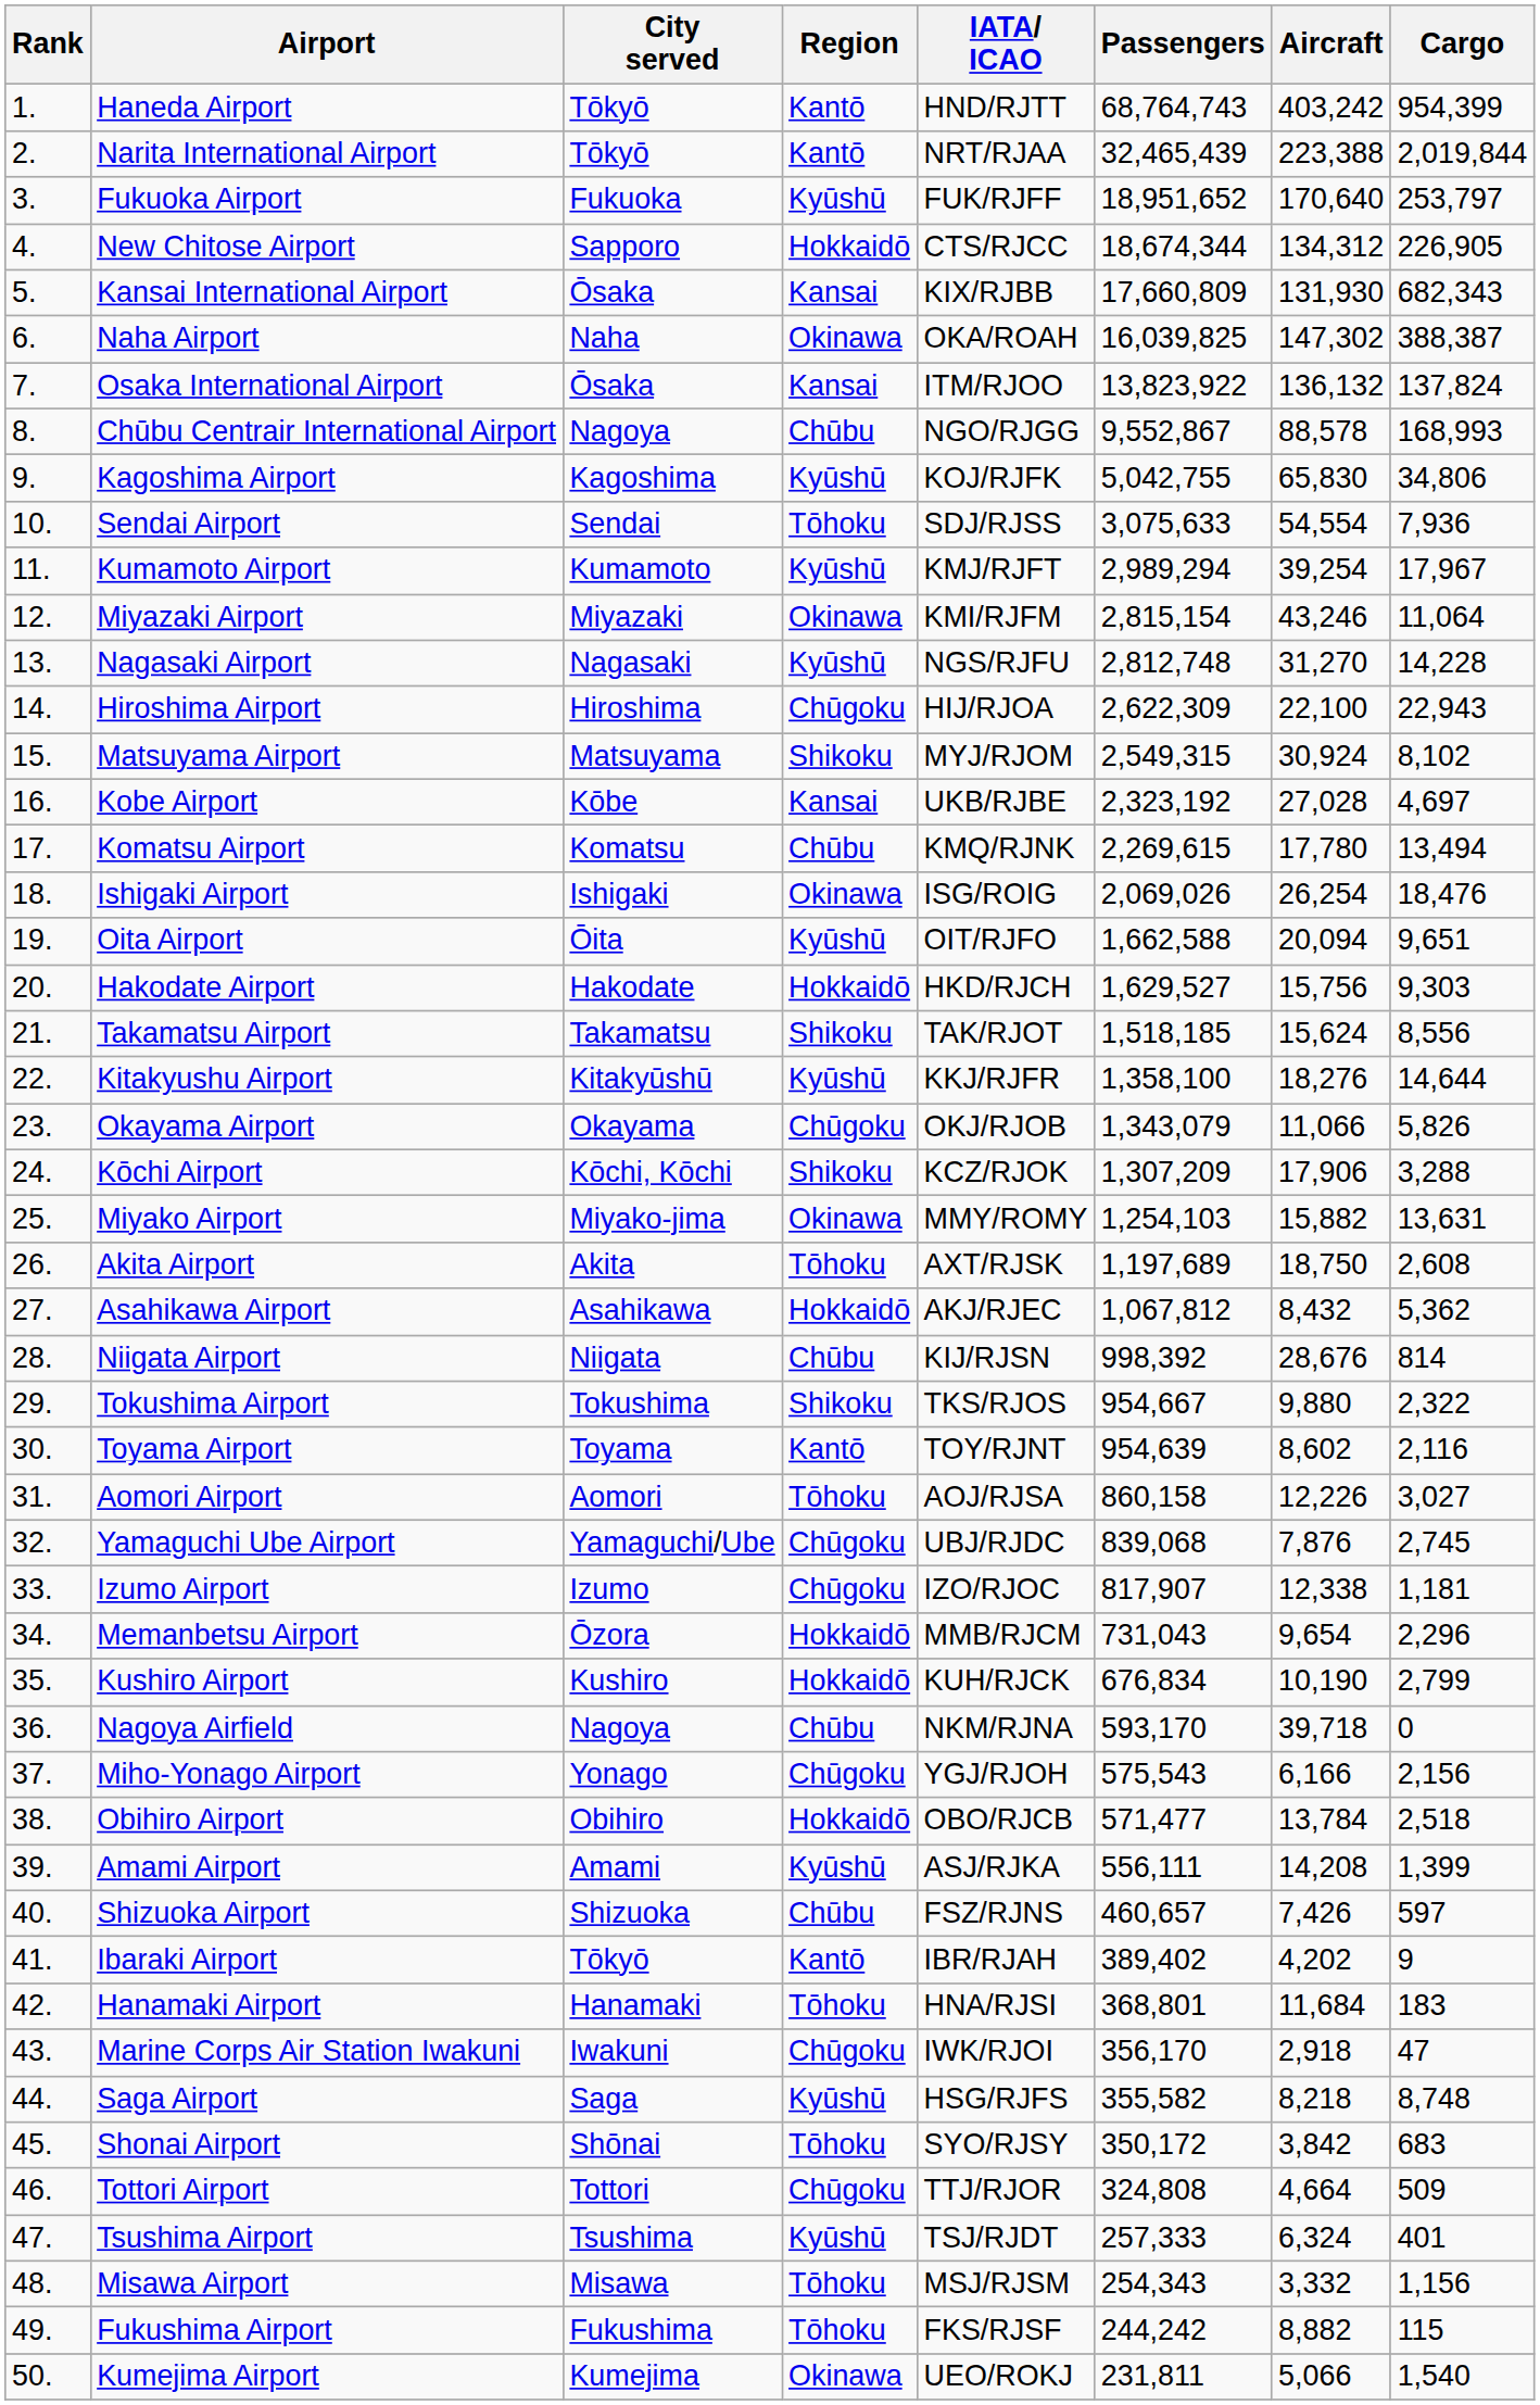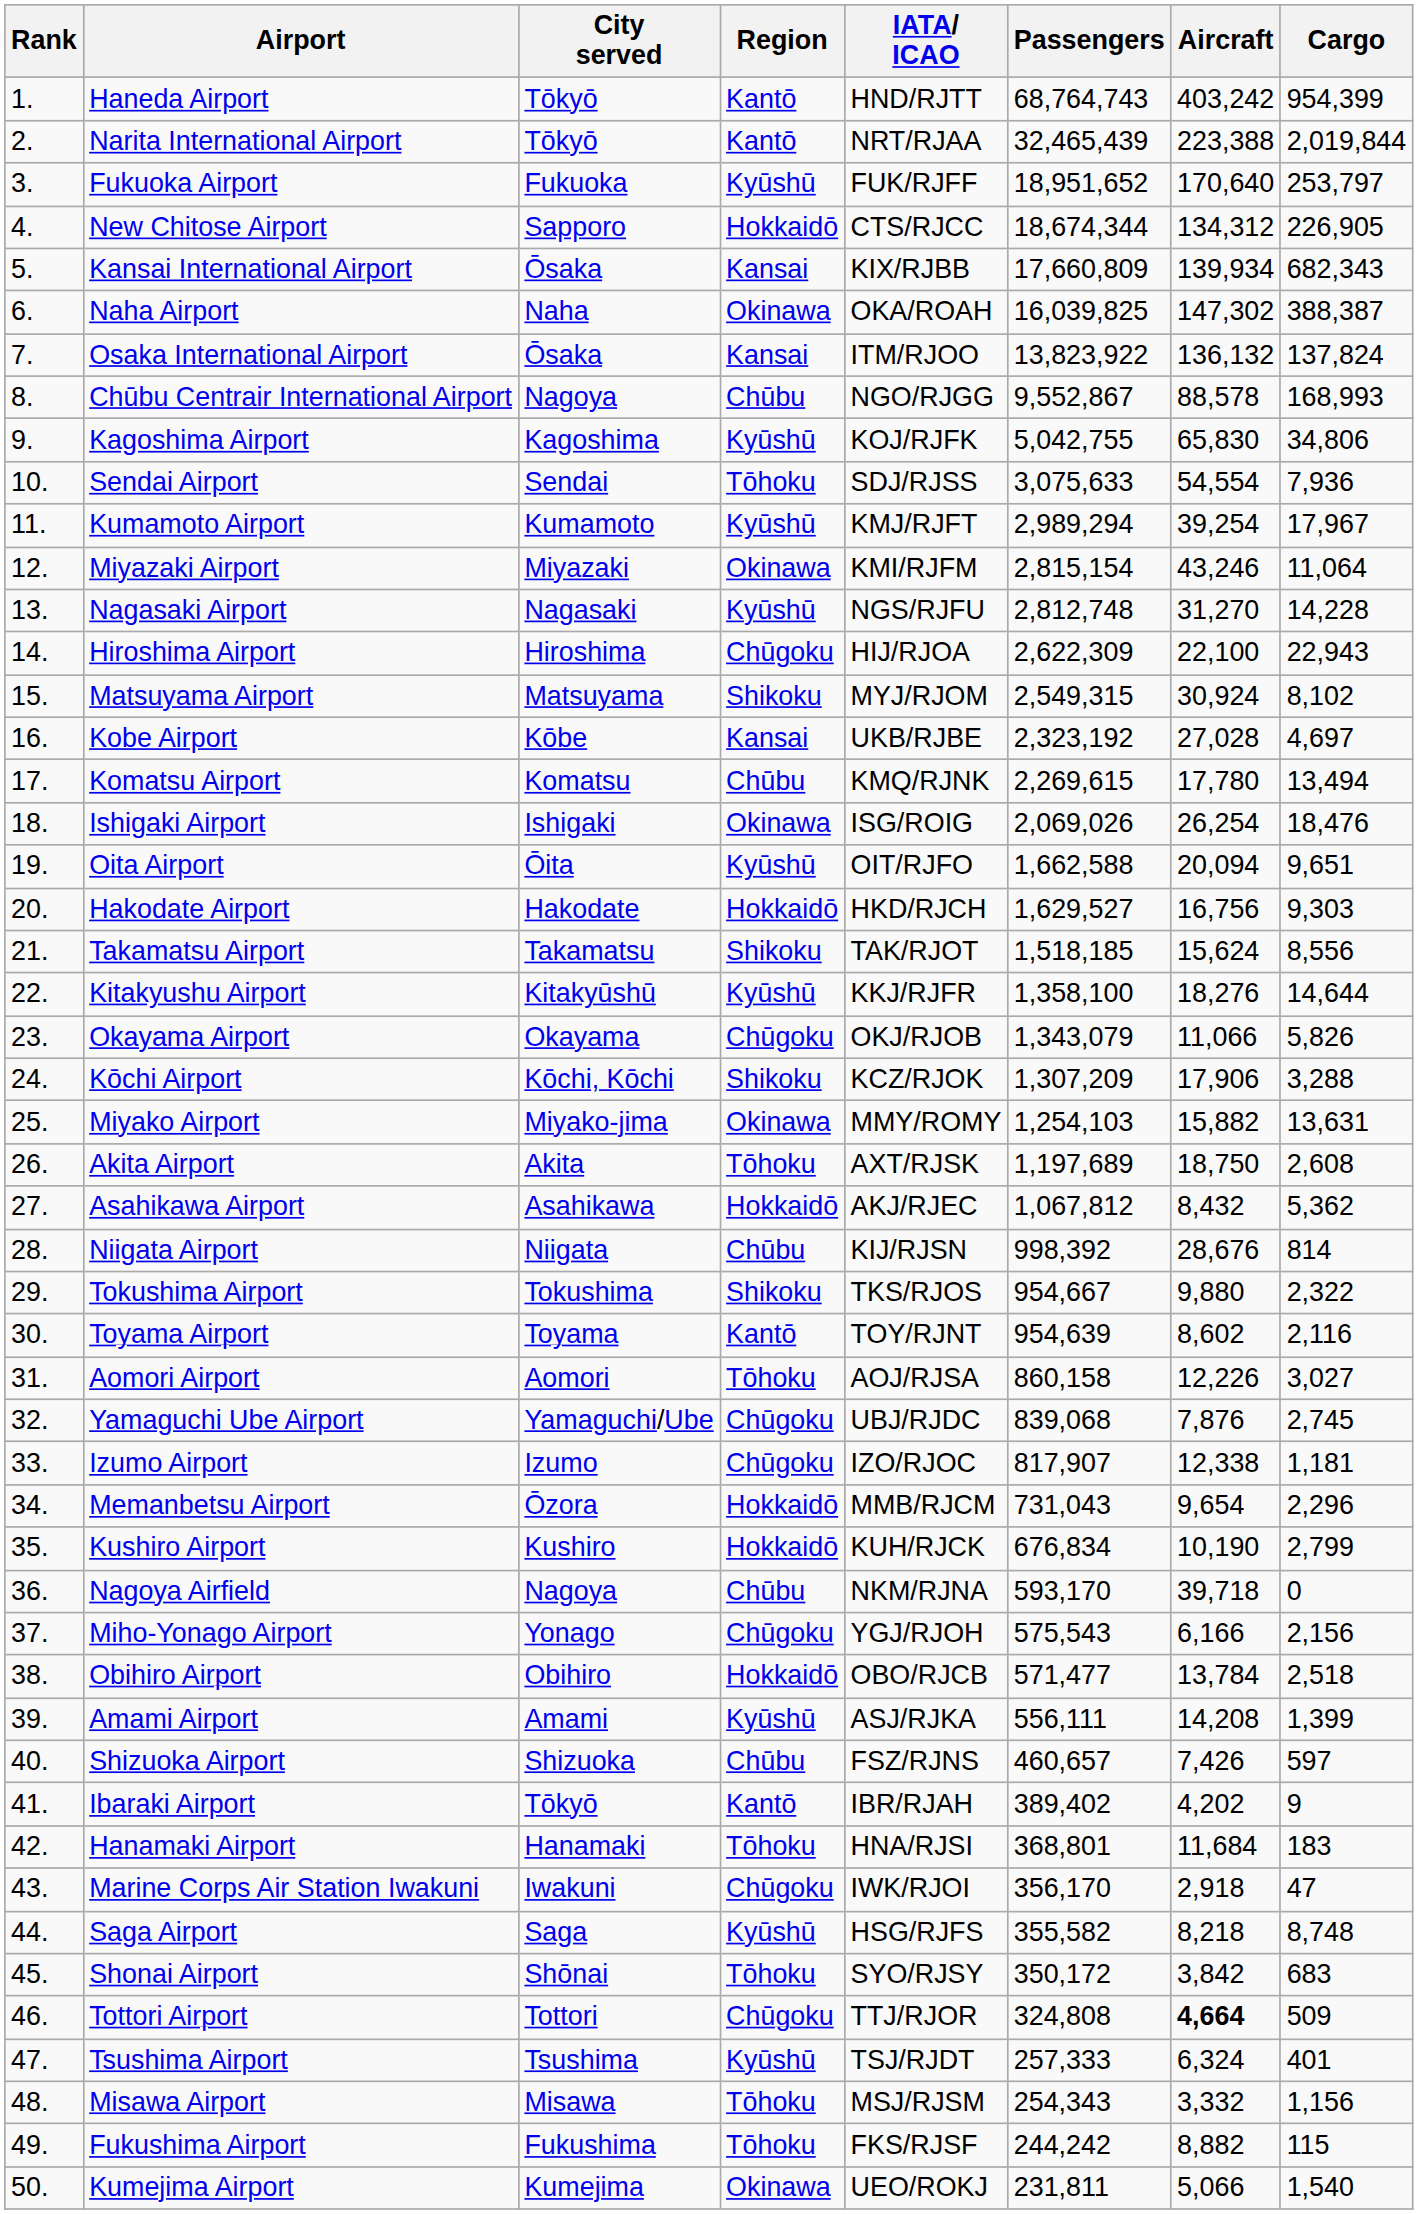Kansai International Airport | Aircraft: 131,930 -> 139,934
Hakodate Airport | Aircraft: 15,756 -> 16,756
Tottori Airport | Aircraft: normal -> bold
